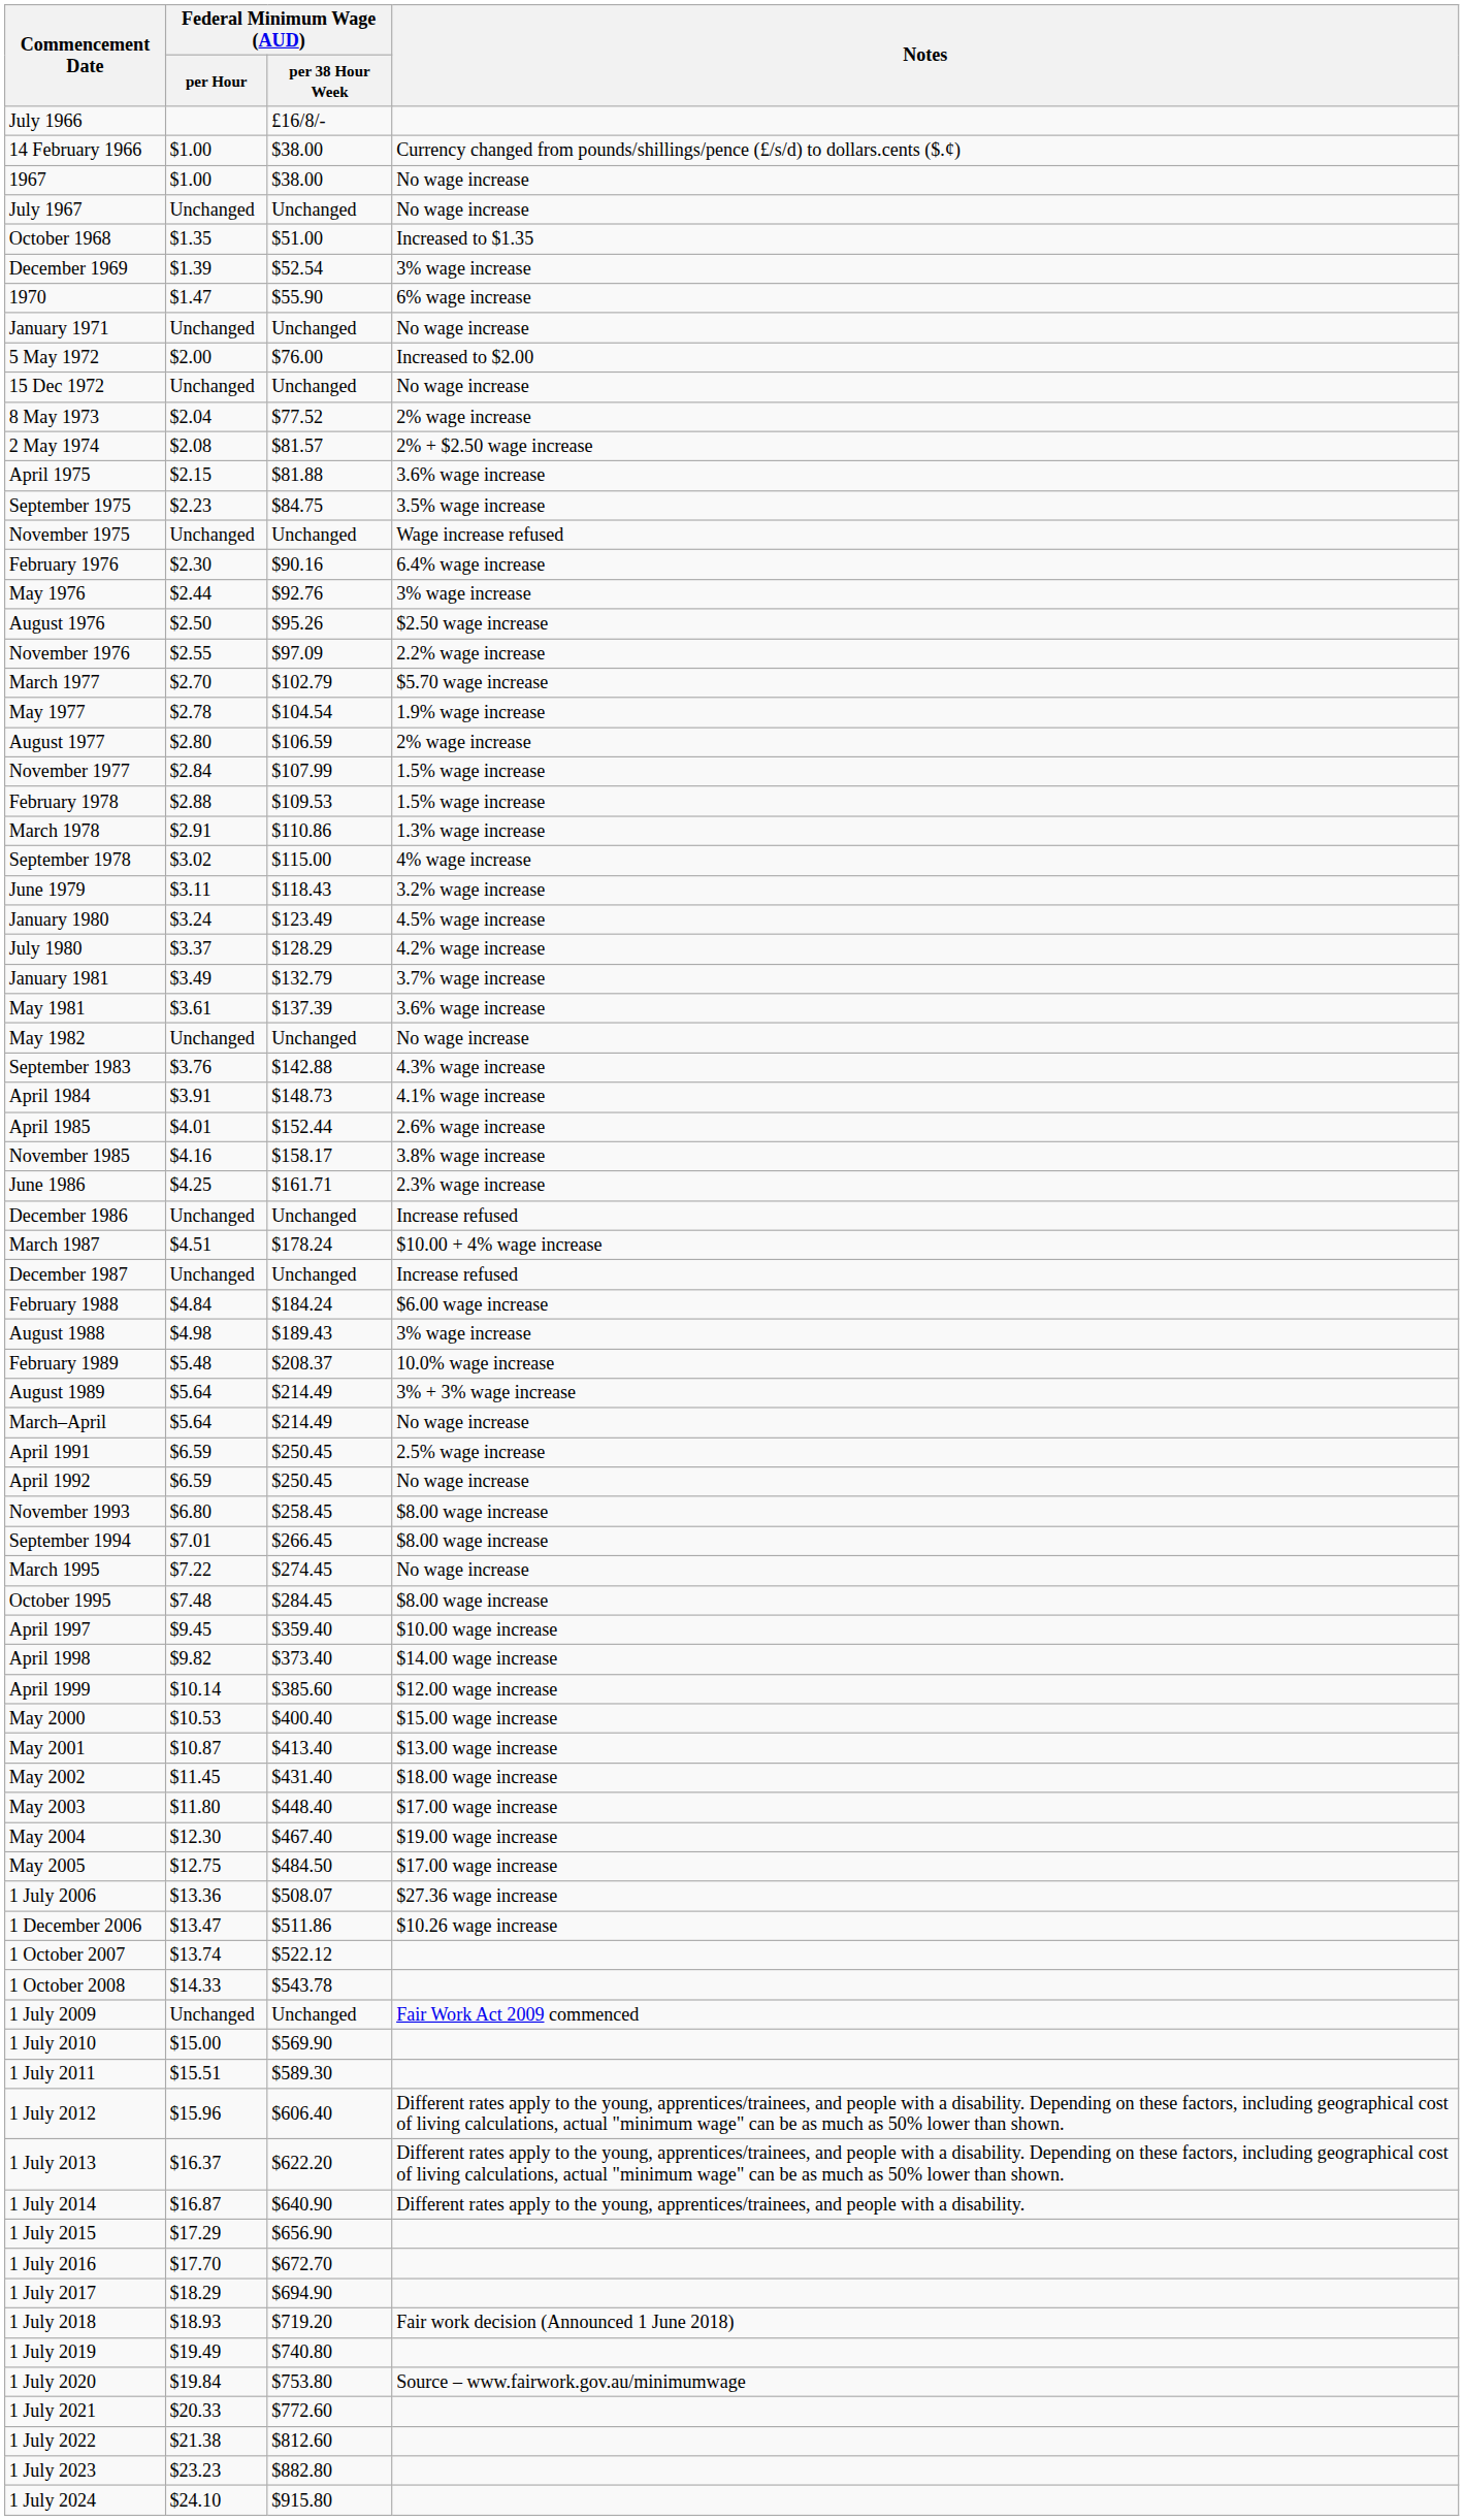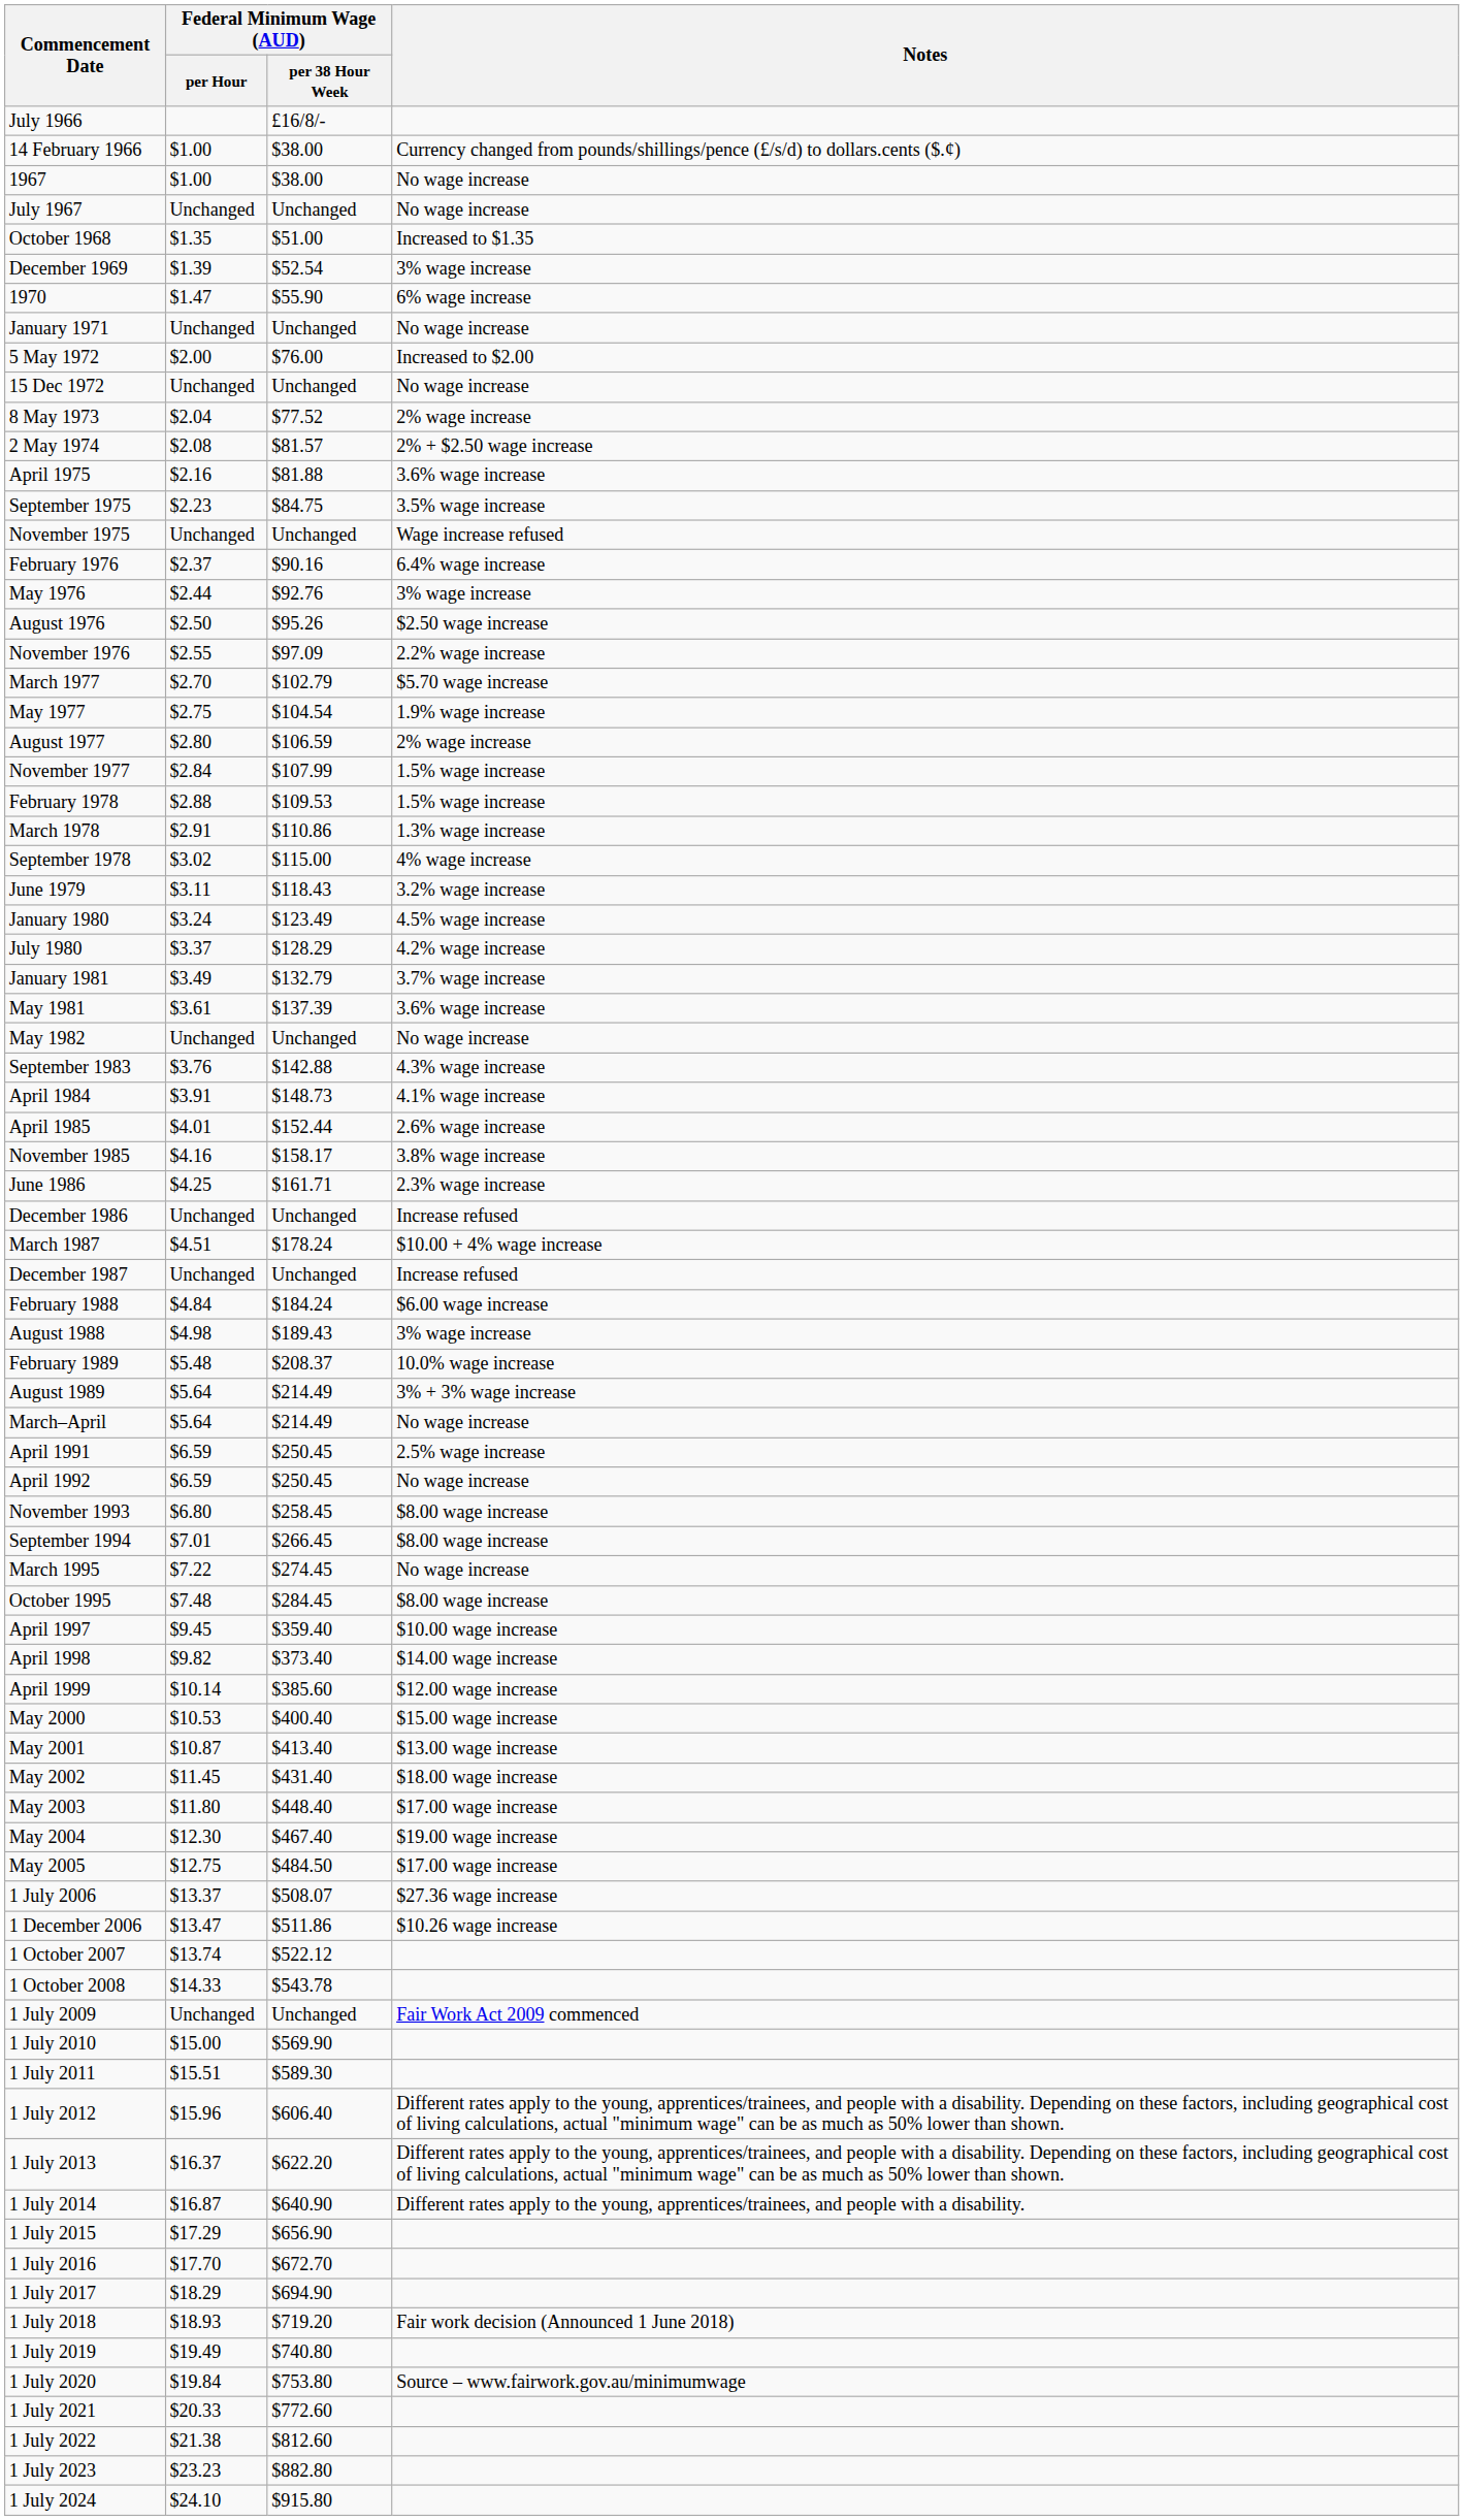April 1975 | Federal Minimum Wage (AUD) / per Hour: $2.15 -> $2.16
February 1976 | Federal Minimum Wage (AUD) / per Hour: $2.30 -> $2.37
May 1977 | Federal Minimum Wage (AUD) / per Hour: $2.78 -> $2.75
1 July 2006 | Federal Minimum Wage (AUD) / per Hour: $13.36 -> $13.37
